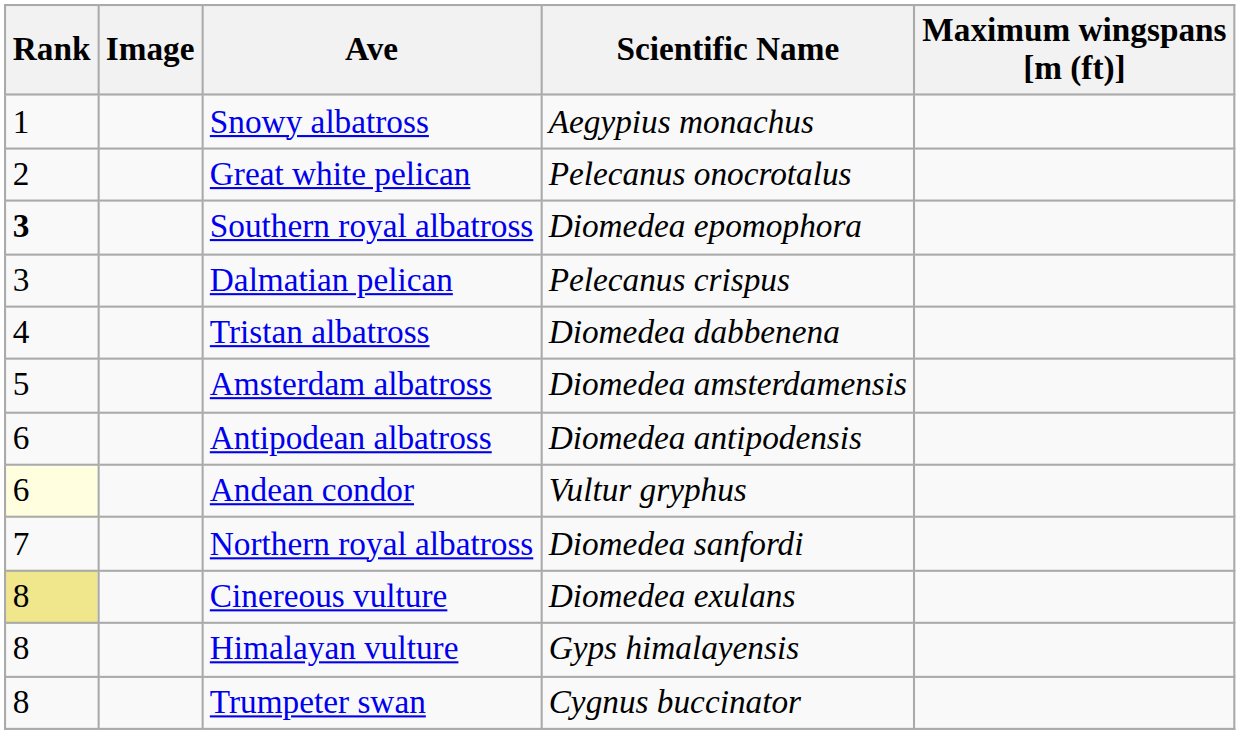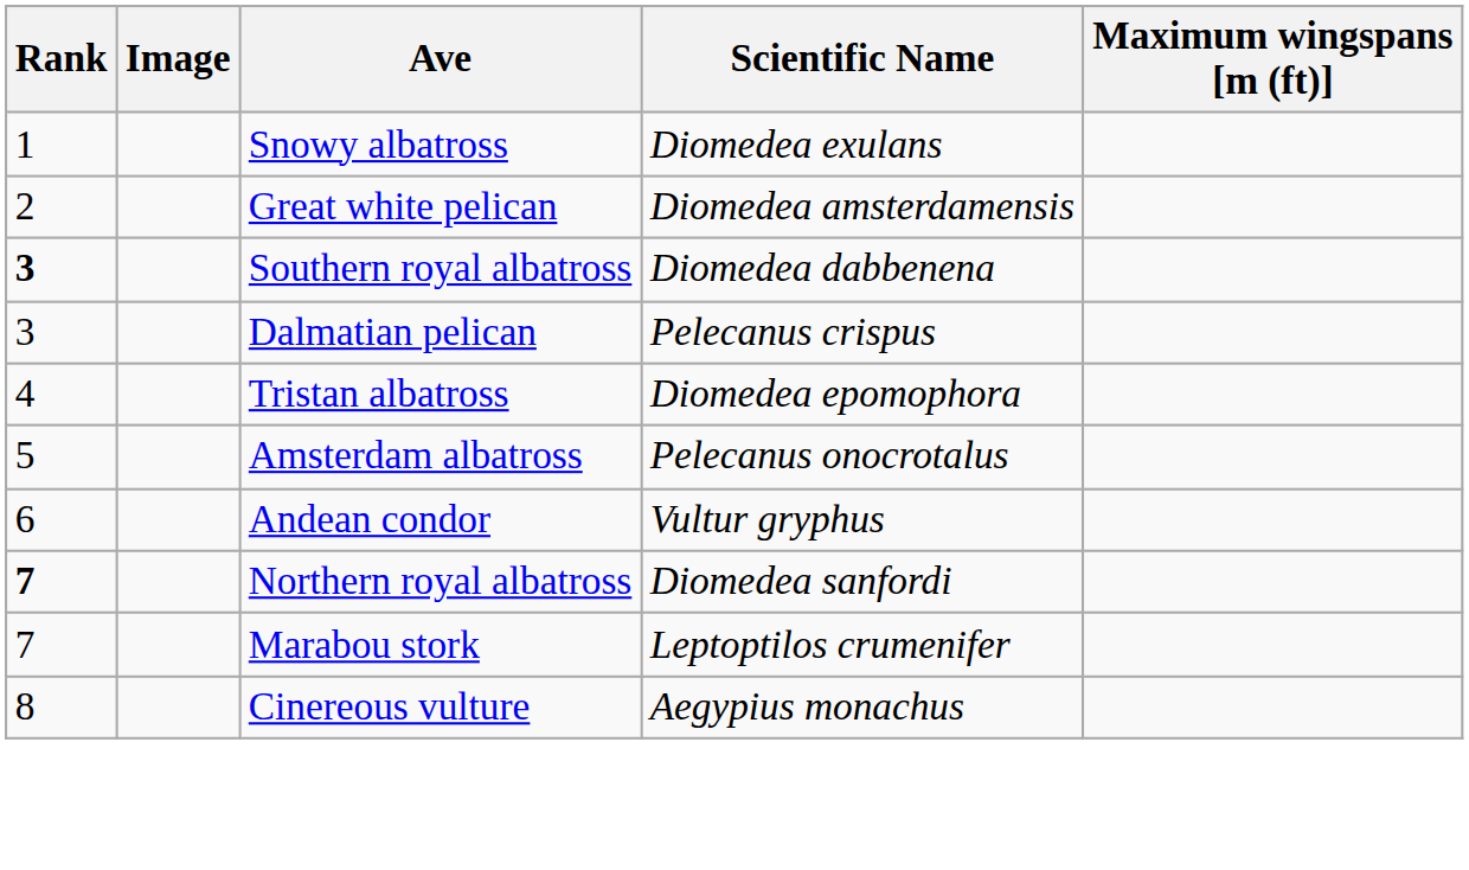Snowy albatross | Scientific Name: Aegypius monachus -> Diomedea exulans
Great white pelican | Scientific Name: Pelecanus onocrotalus -> Diomedea amsterdamensis
Southern royal albatross | Scientific Name: Diomedea epomophora -> Diomedea dabbenena
Tristan albatross | Scientific Name: Diomedea dabbenena -> Diomedea epomophora
Amsterdam albatross | Scientific Name: Diomedea amsterdamensis -> Pelecanus onocrotalus
- row: 6 | Antipodean albatross | Diomedea antipodensis
Andean condor | Rank: lightyellow background -> no background
Northern royal albatross | Rank: normal -> bold
+ row: 7 | Marabou stork | Leptoptilos crumenifer
Cinereous vulture | Rank: khaki background -> no background
Cinereous vulture | Scientific Name: Diomedea exulans -> Aegypius monachus
- row: 8 | Himalayan vulture | Gyps himalayensis
- row: 8 | Trumpeter swan | Cygnus buccinator
